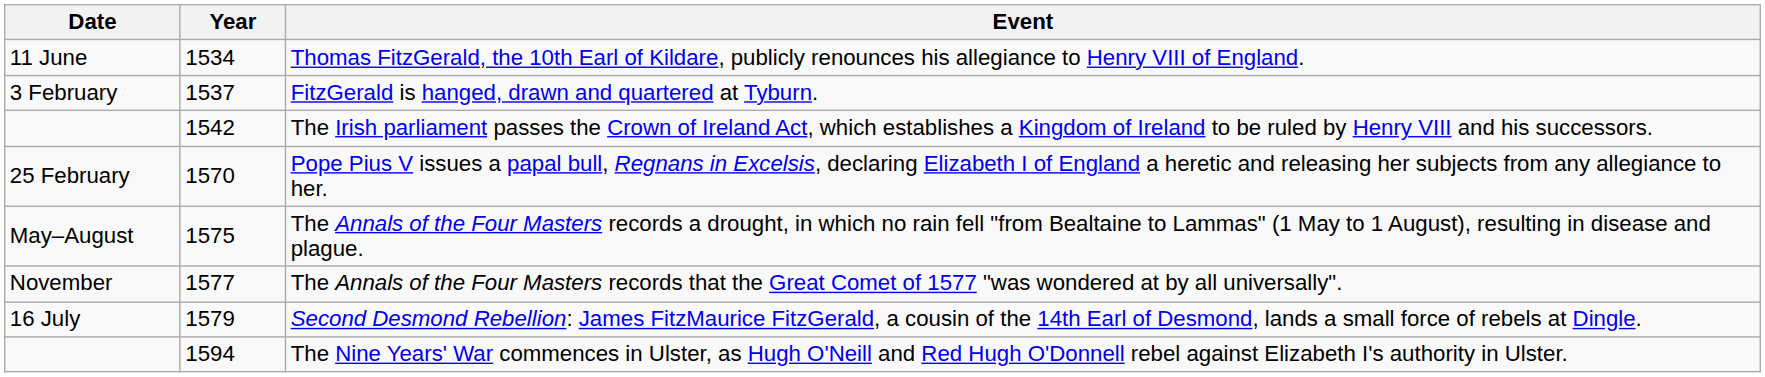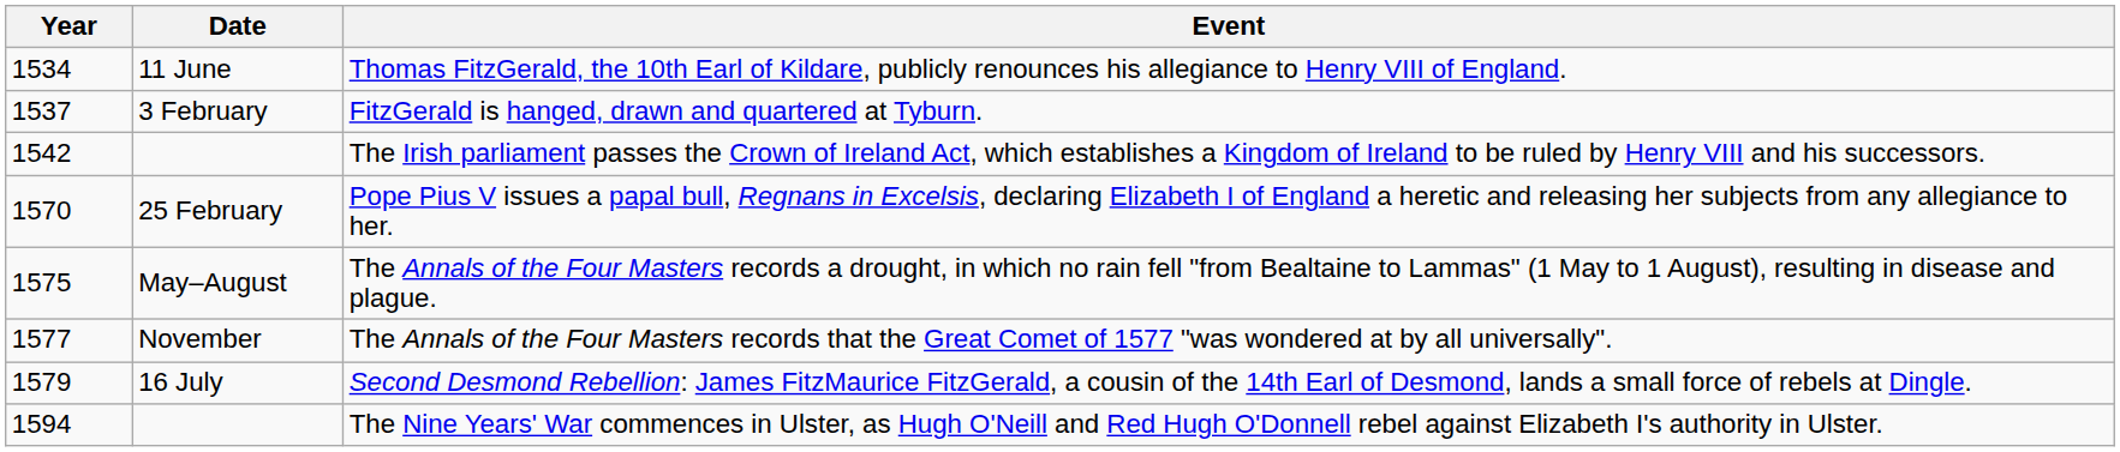columns swapped: Year <-> Date
